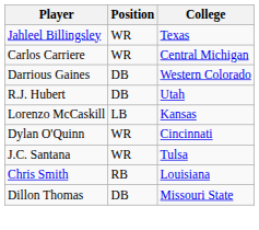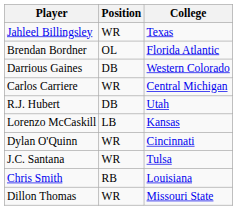+ row: Brendan Bordner | OL | Florida Atlantic
rows swapped: Carlos Carriere <-> Darrious Gaines
Dillon Thomas | Position: DB -> WR
